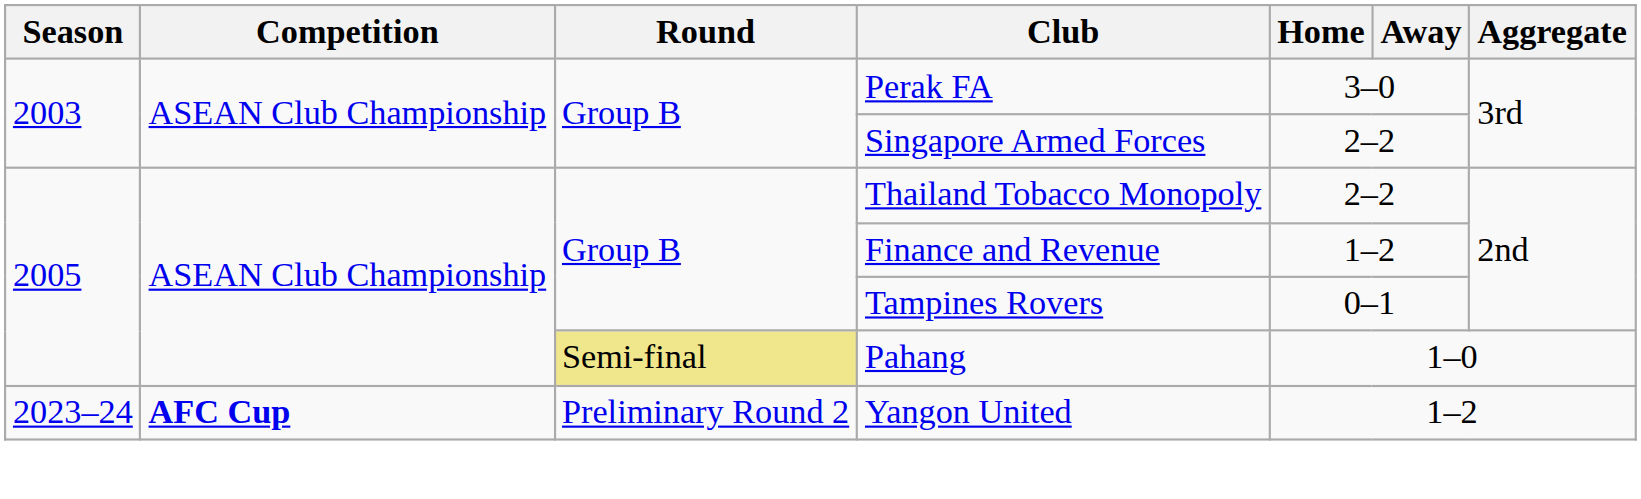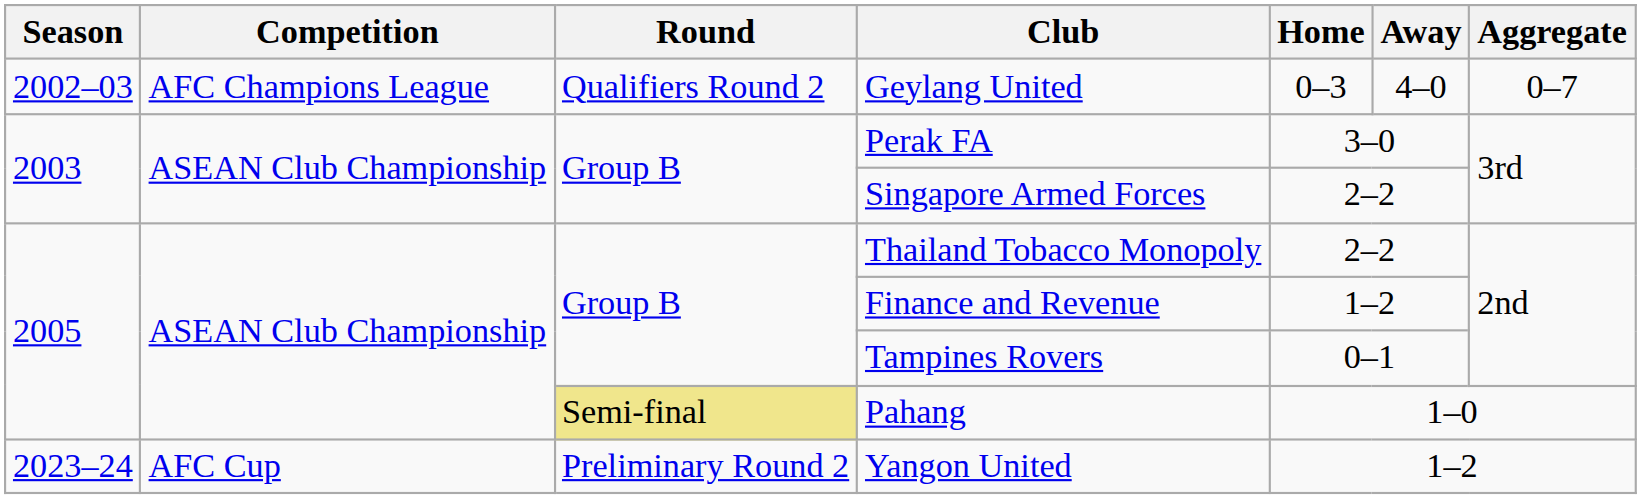+ row: 2002–03 | AFC Champions League | Qualifiers Round 2 | Geylang United | 0–3 | 4–0 | 0–7
Yangon United | Competition: bold -> normal
